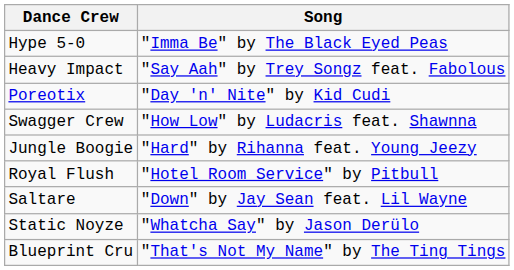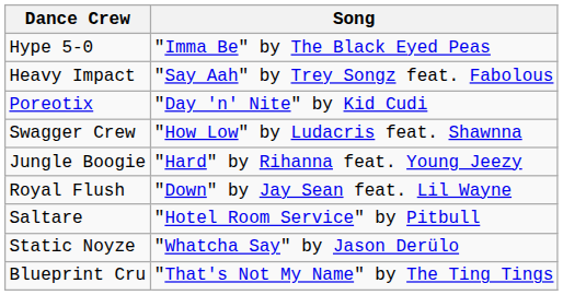Royal Flush | Song: "Hotel Room Service" by Pitbull -> "Down" by Jay Sean feat. Lil Wayne
Saltare | Song: "Down" by Jay Sean feat. Lil Wayne -> "Hotel Room Service" by Pitbull
